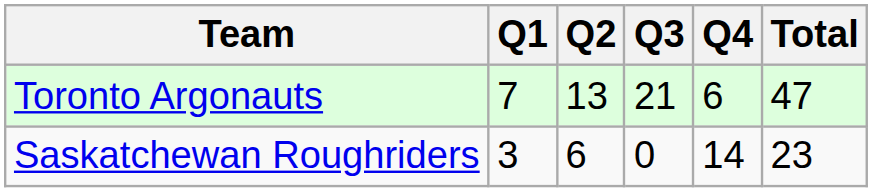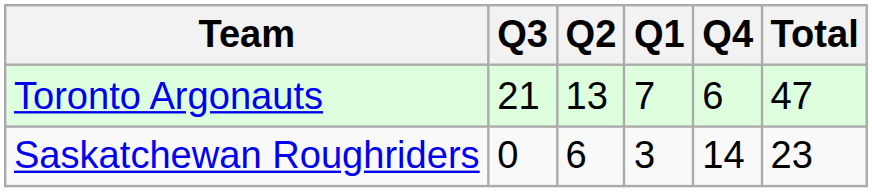columns swapped: Q1 <-> Q3
